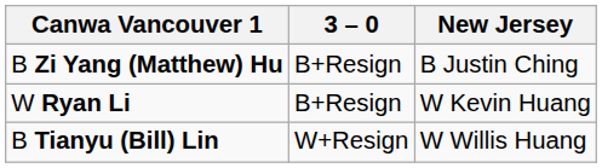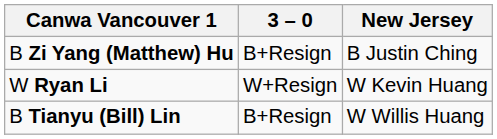W Ryan Li | 3 – 0: B+Resign -> W+Resign
B Tianyu (Bill) Lin | 3 – 0: W+Resign -> B+Resign
